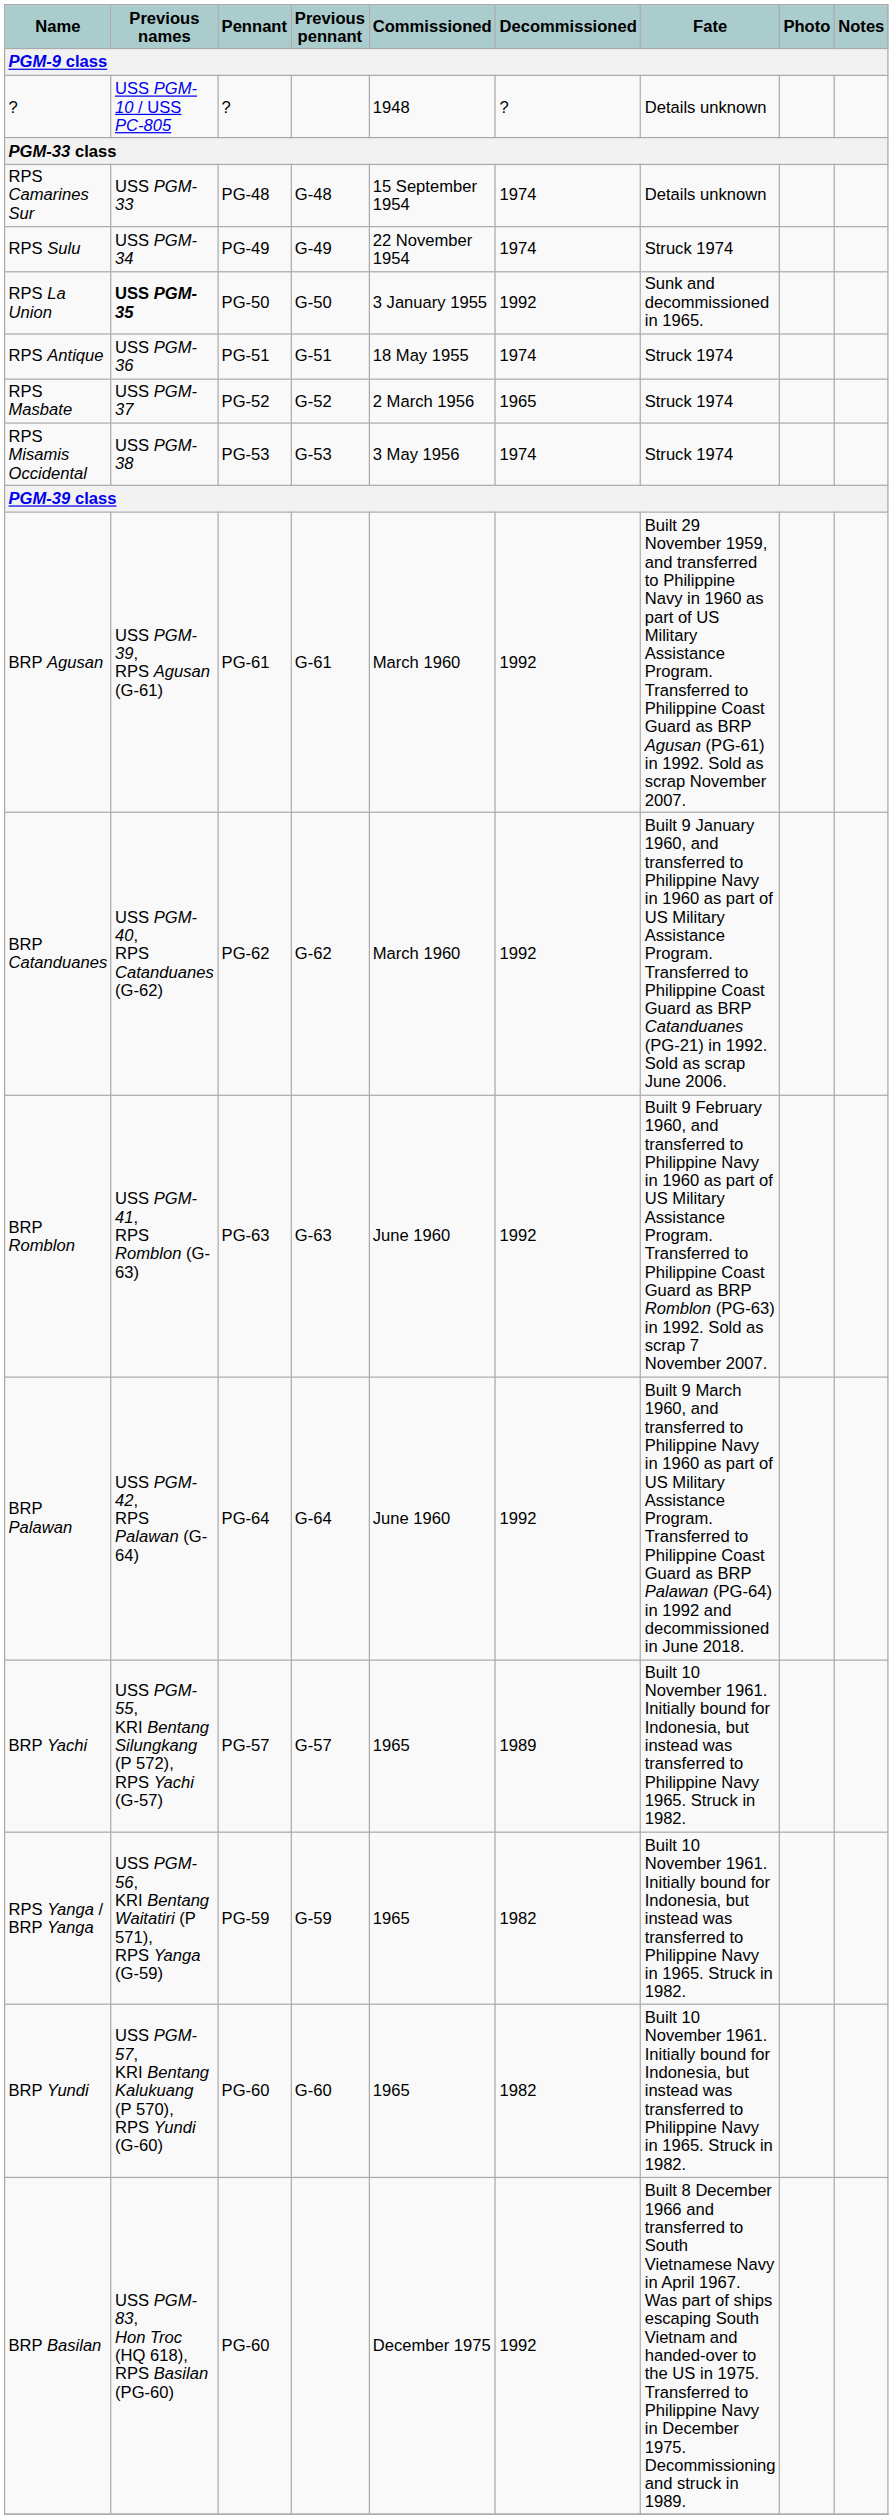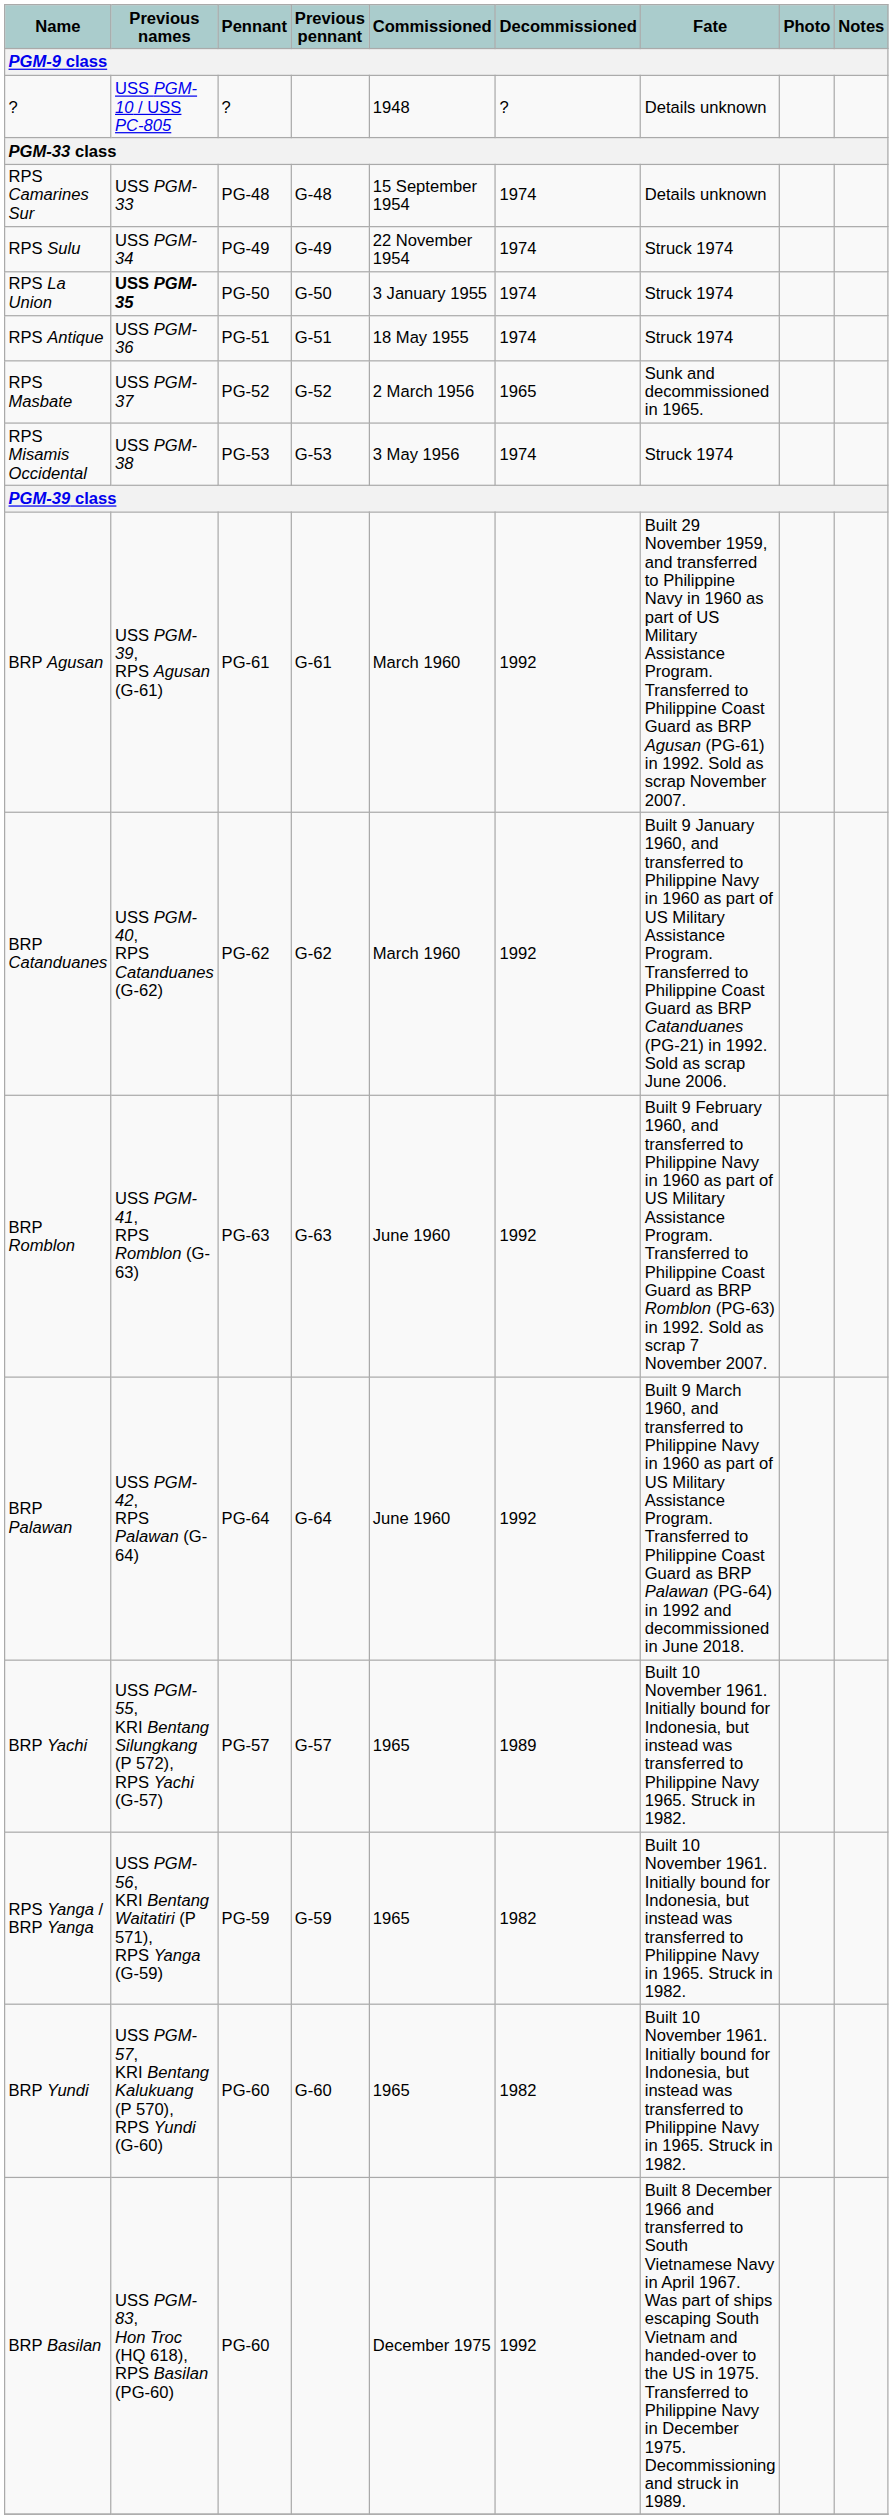RPS La Union | Decommissioned: 1992 -> 1974
RPS La Union | Fate: Sunk and decommissioned in 1965. -> Struck 1974
RPS Masbate | Fate: Struck 1974 -> Sunk and decommissioned in 1965.
